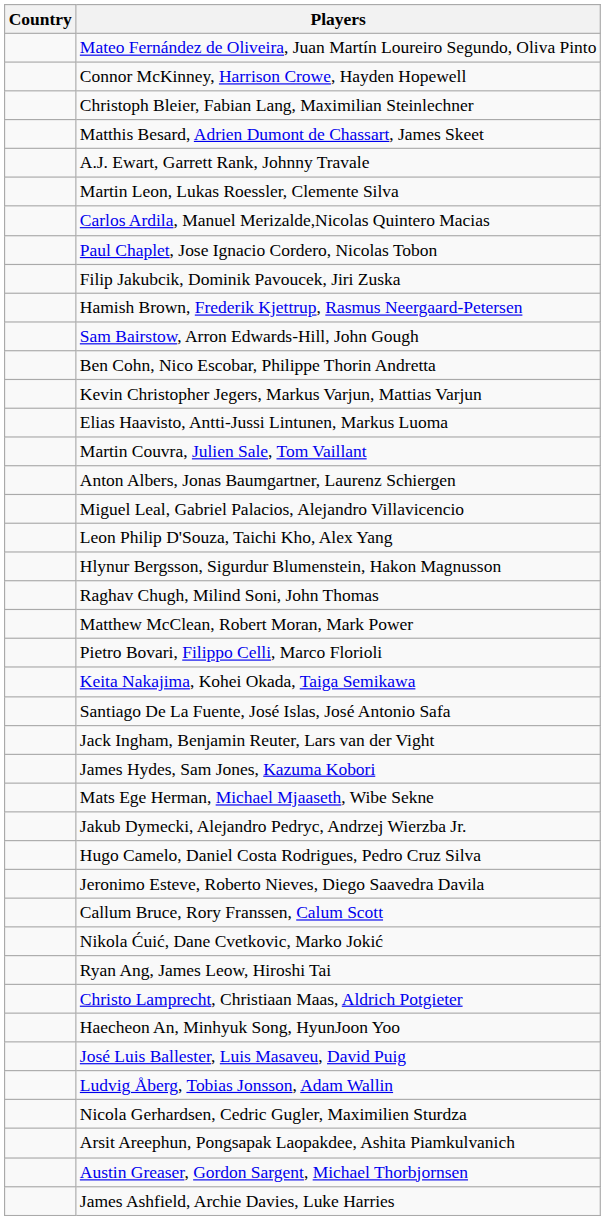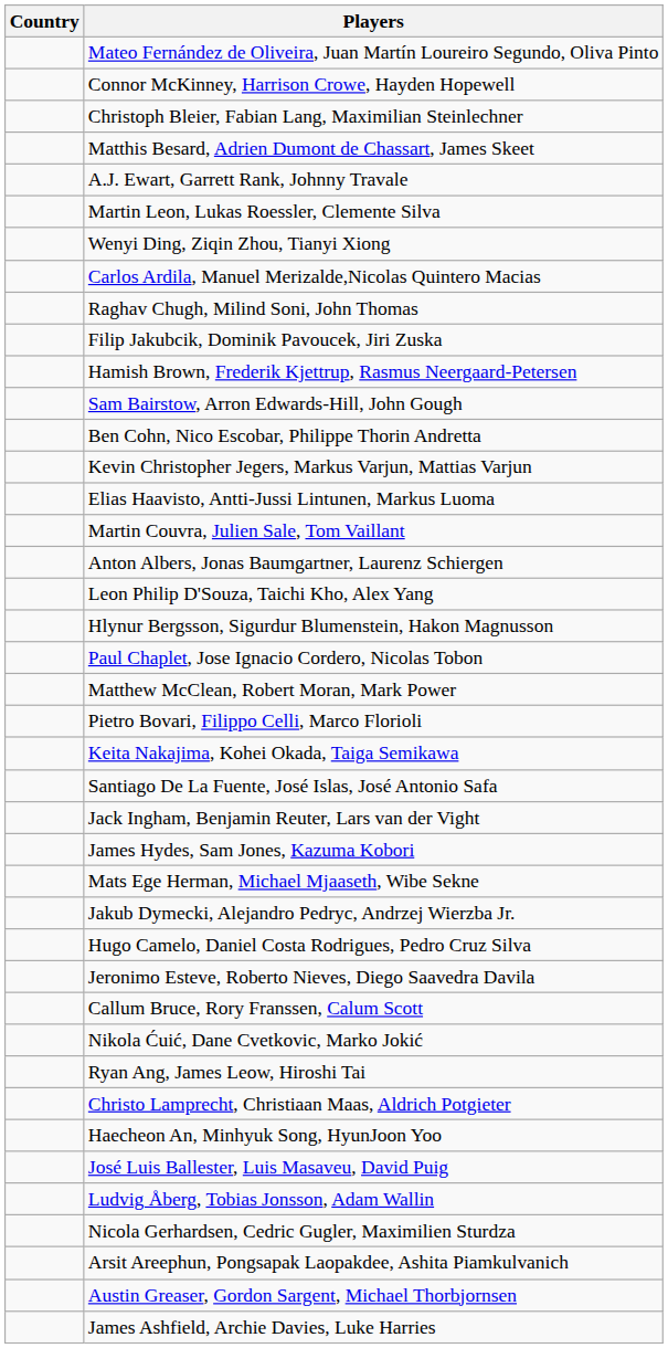+ row: Wenyi Ding, Ziqin Zhou, Tianyi Xiong
rows swapped: Paul Chaplet, Jose Ignacio Cordero, Nicolas Tobon <-> Raghav Chugh, Milind Soni, John Thomas
- row: Miguel Leal, Gabriel Palacios, Alejandro Villavicencio
